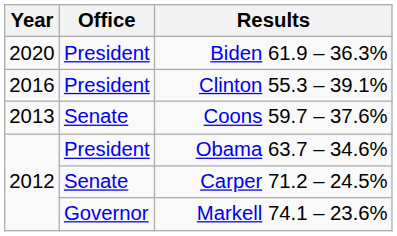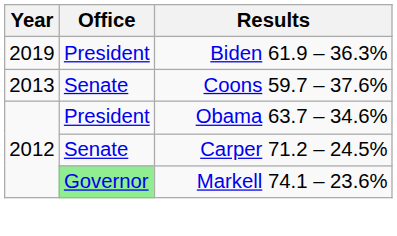Biden 61.9 – 36.3% | Year: 2020 -> 2019
- row: 2016 | President | Clinton 55.3 – 39.1%
Markell 74.1 – 23.6% | Office: no background -> lightgreen background
